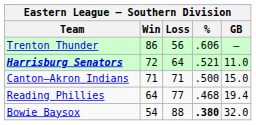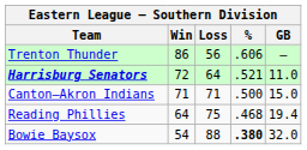Reading Phillies | Loss: 77 -> 75
